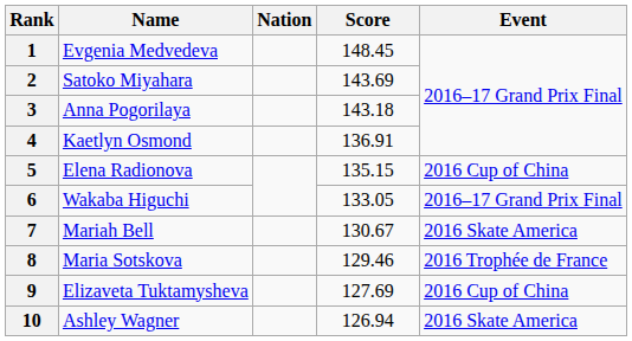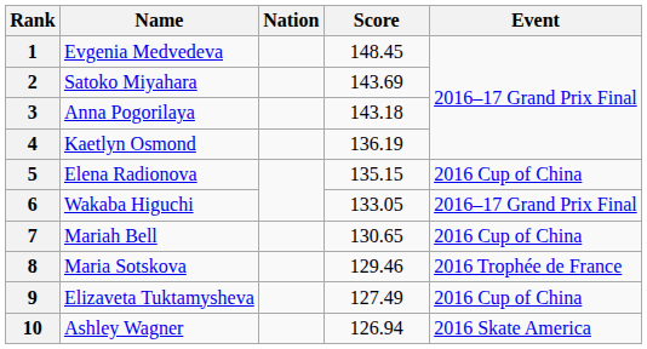4 | Score: 136.91 -> 136.19
7 | Score: 130.67 -> 130.65
7 | Event: 2016 Skate America -> 2016 Cup of China
9 | Score: 127.69 -> 127.49
